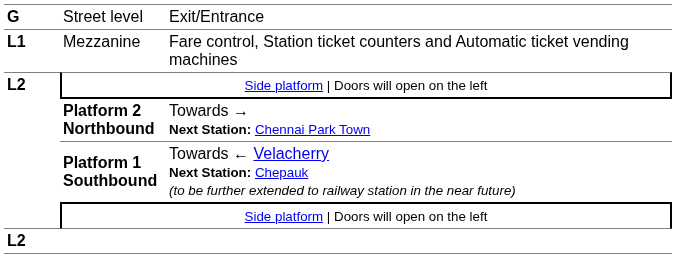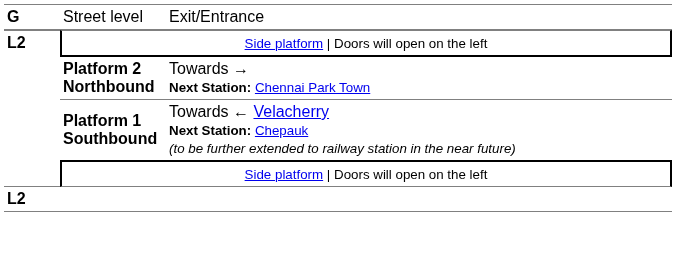- row: L1 | Mezzanine | Fare control, Station ticket counters and Automatic ticket vending machines
